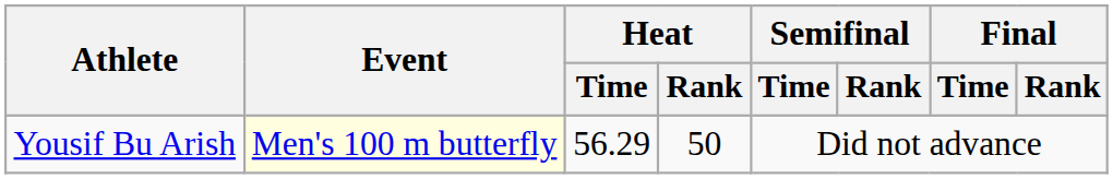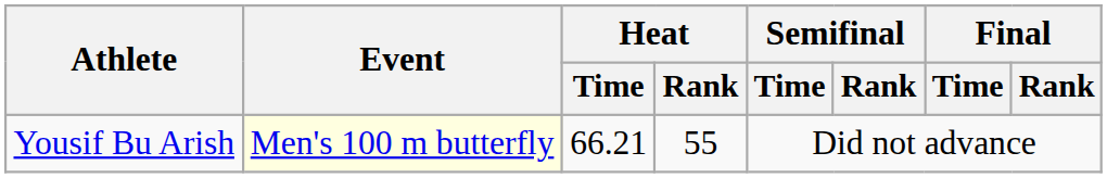Yousif Bu Arish | Heat / Time: 56.29 -> 66.21
Yousif Bu Arish | Heat / Rank: 50 -> 55
